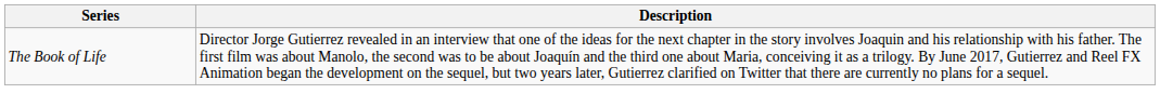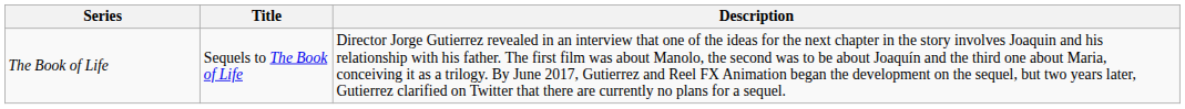+ column: Title | Sequels to The Book of Life
